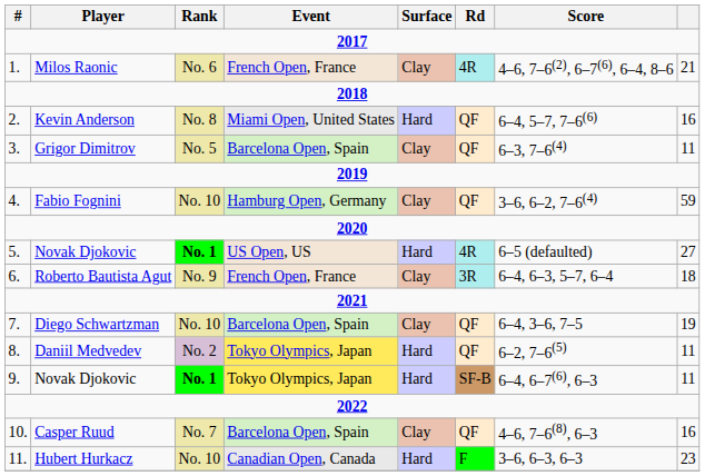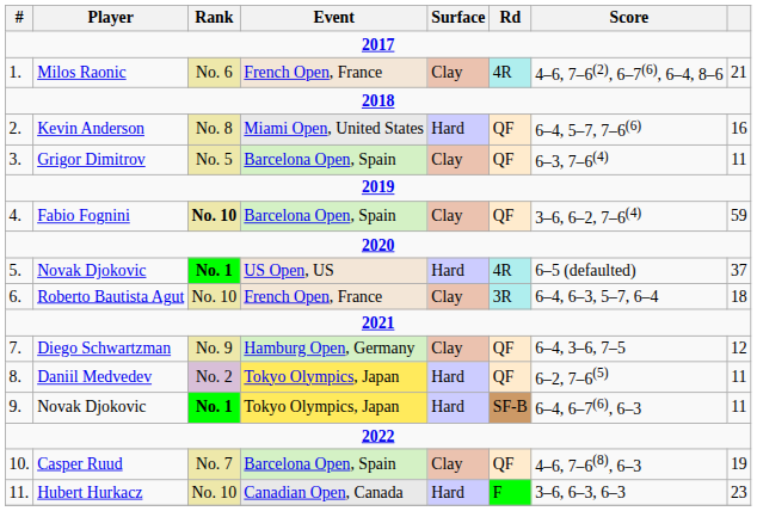Fabio Fognini | Rank: normal -> bold
Fabio Fognini | Event: Hamburg Open, Germany -> Barcelona Open, Spain
5. / Novak Djokovic | column 8: 27 -> 37
Roberto Bautista Agut | Rank: No. 9 -> No. 10
Diego Schwartzman | Rank: No. 10 -> No. 9
Diego Schwartzman | Event: Barcelona Open, Spain -> Hamburg Open, Germany
Diego Schwartzman | column 8: 19 -> 12
Casper Ruud | column 8: 16 -> 19
